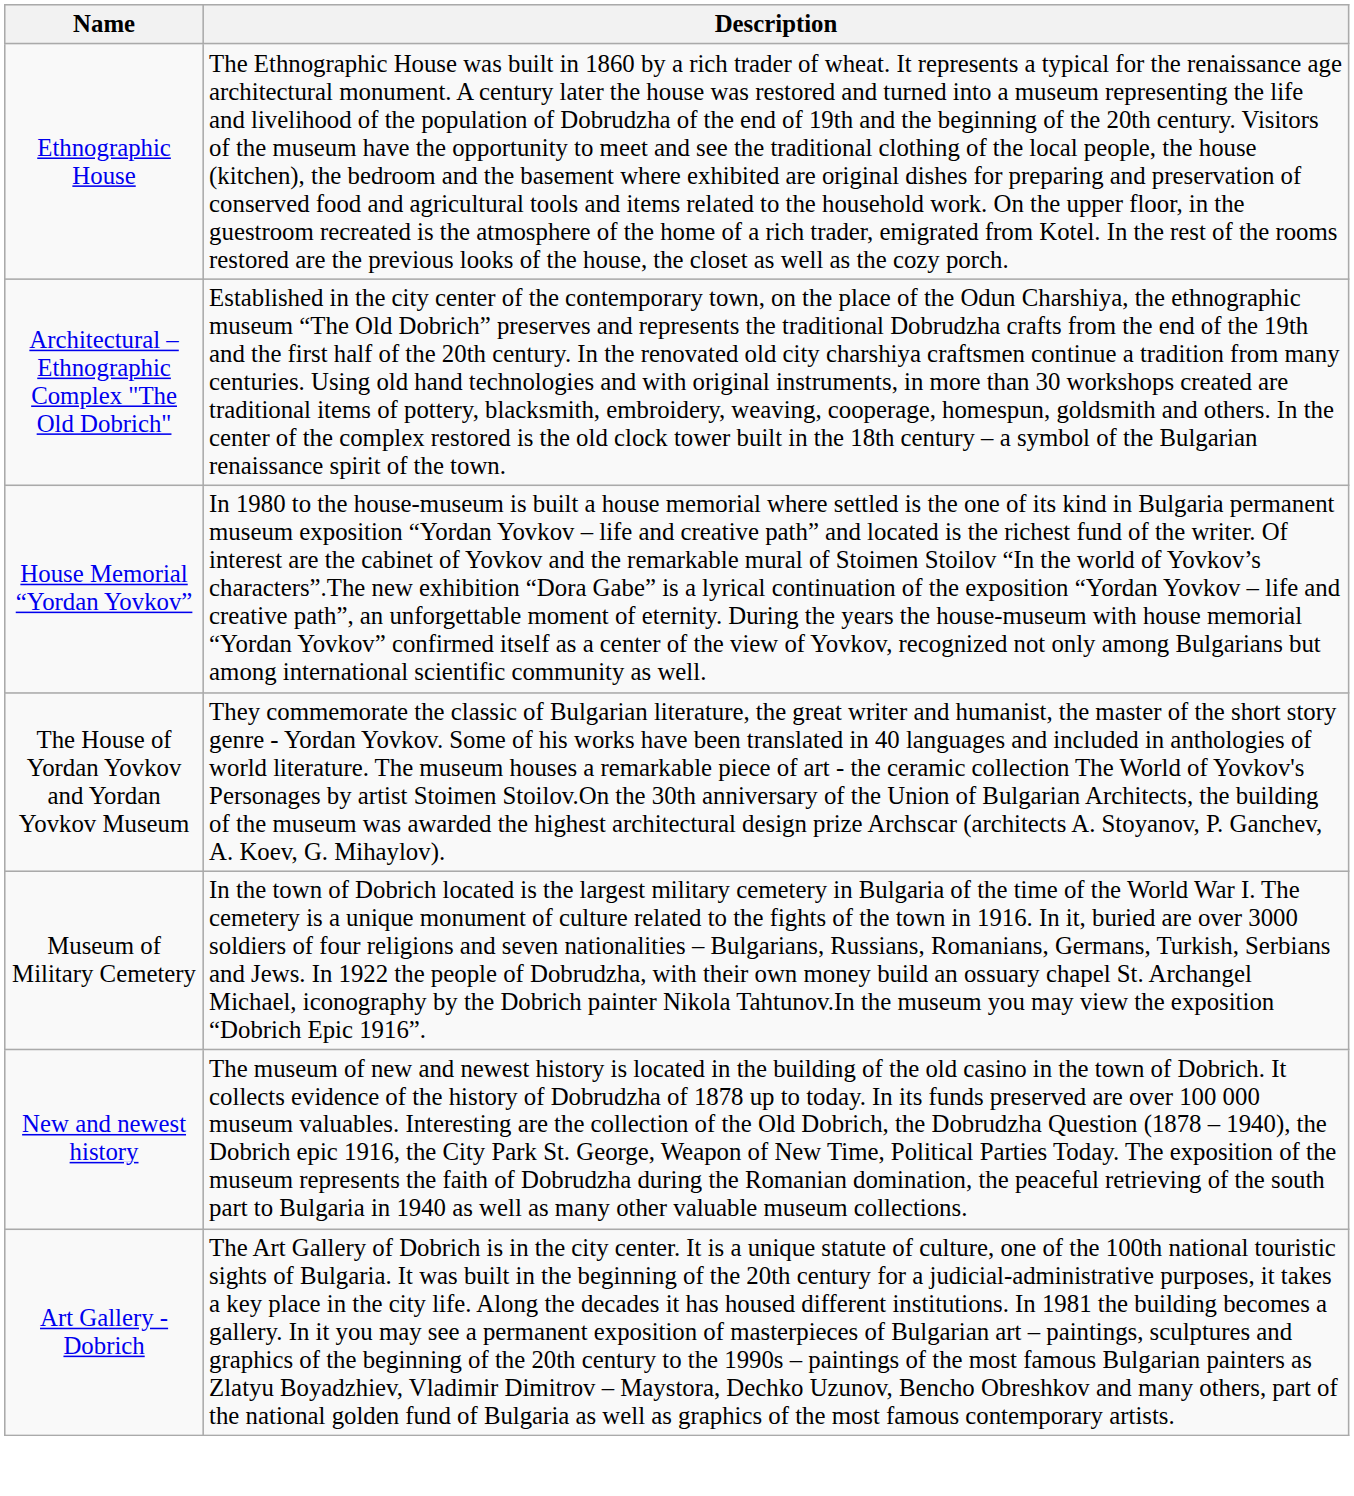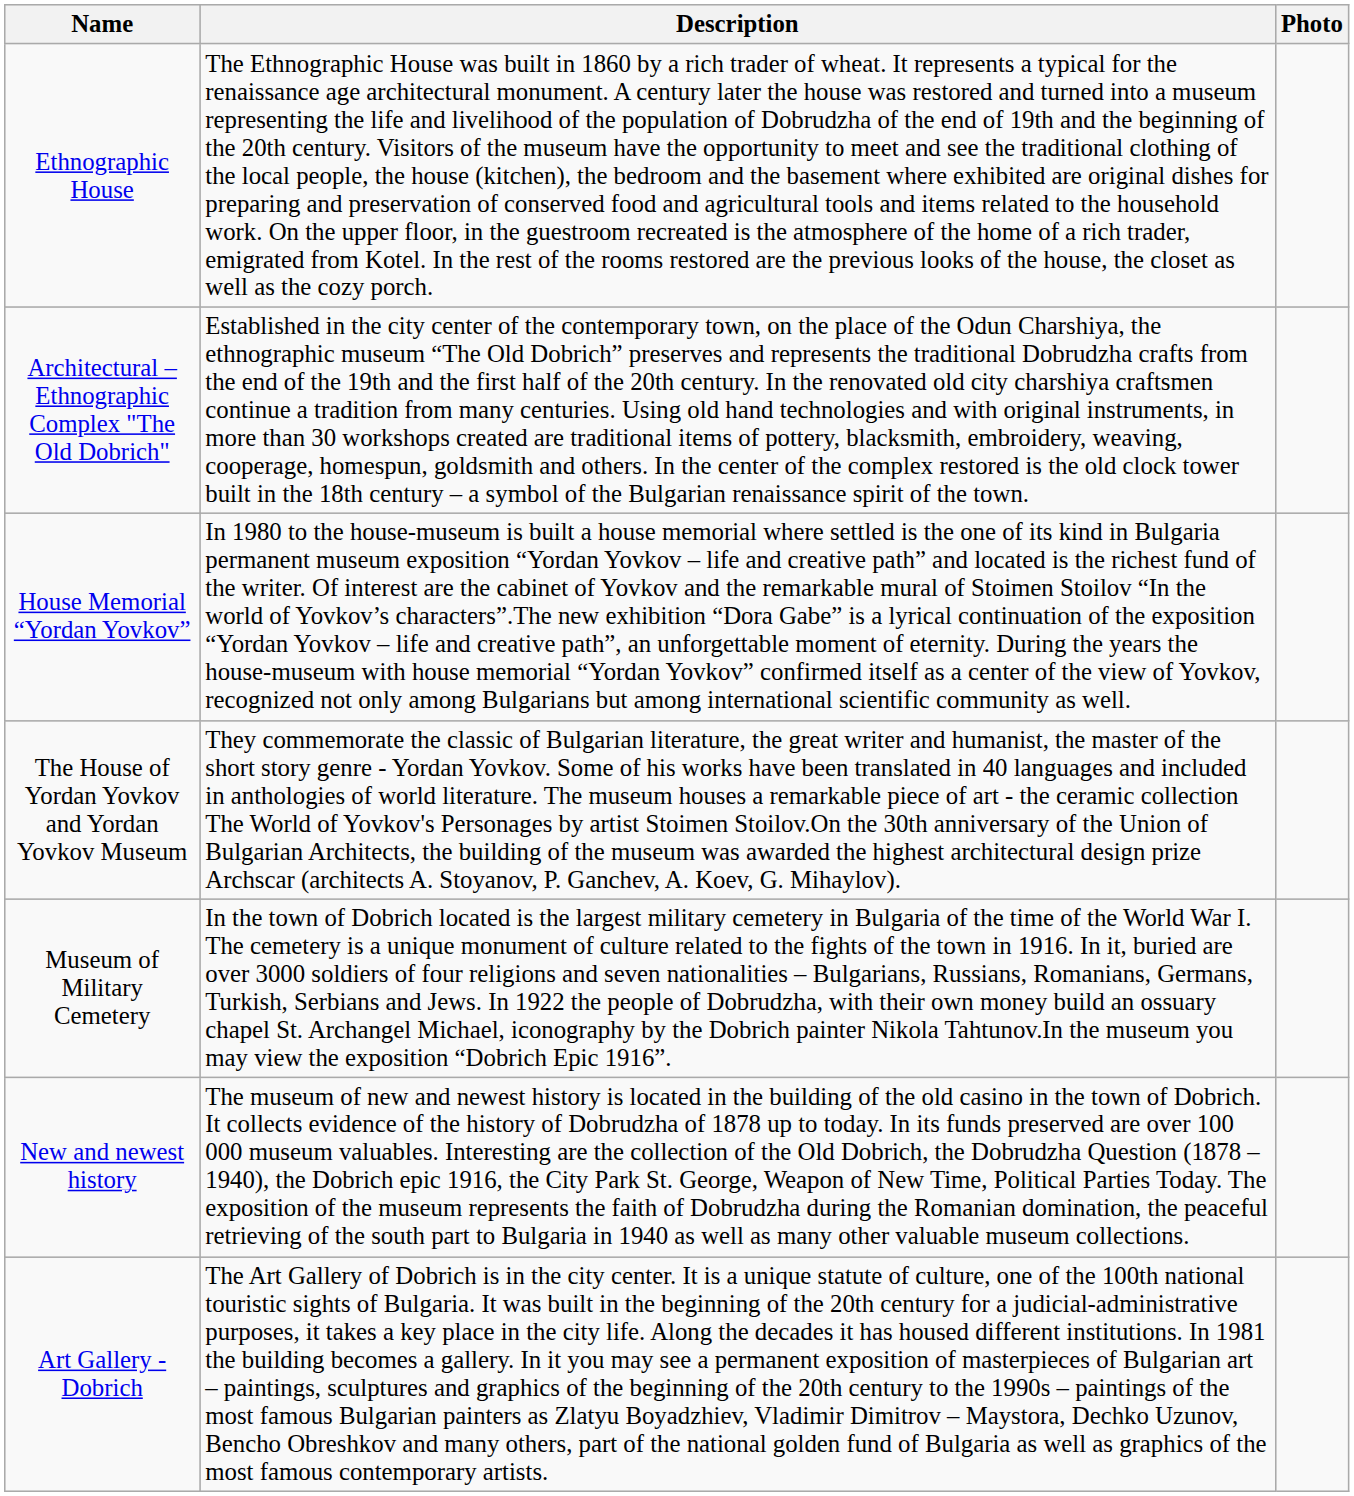+ column: Photo
